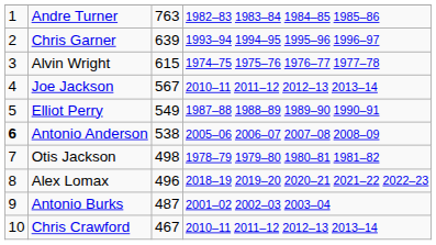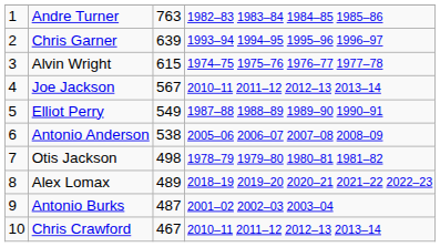Antonio Anderson | column 1: bold -> normal
Alex Lomax | column 3: 496 -> 489
